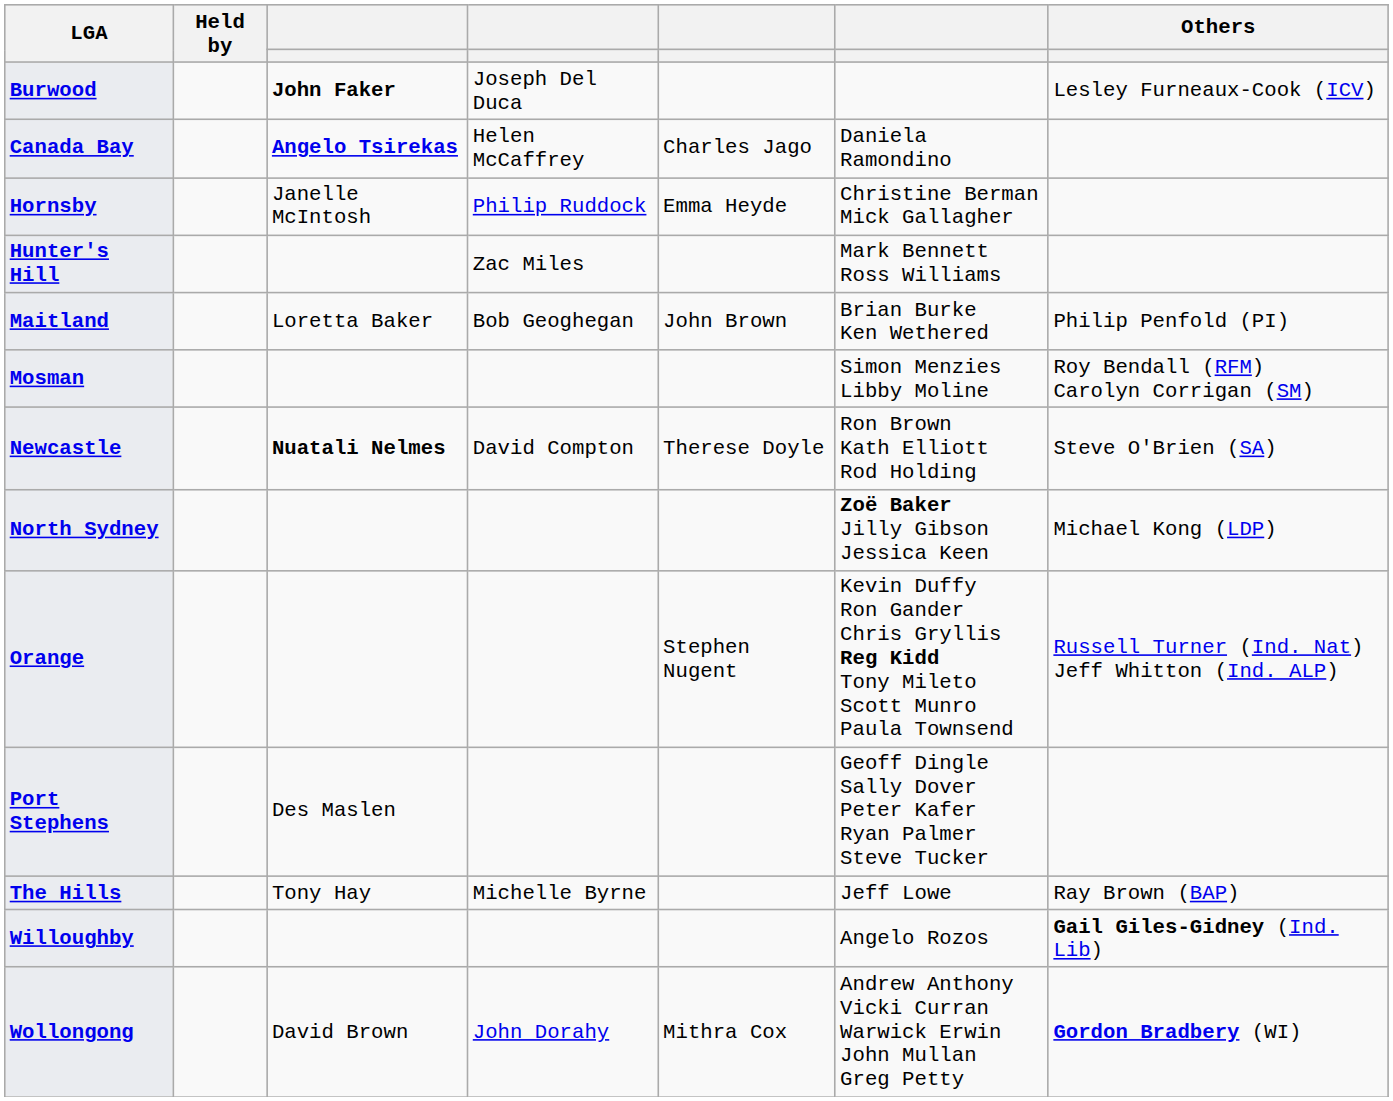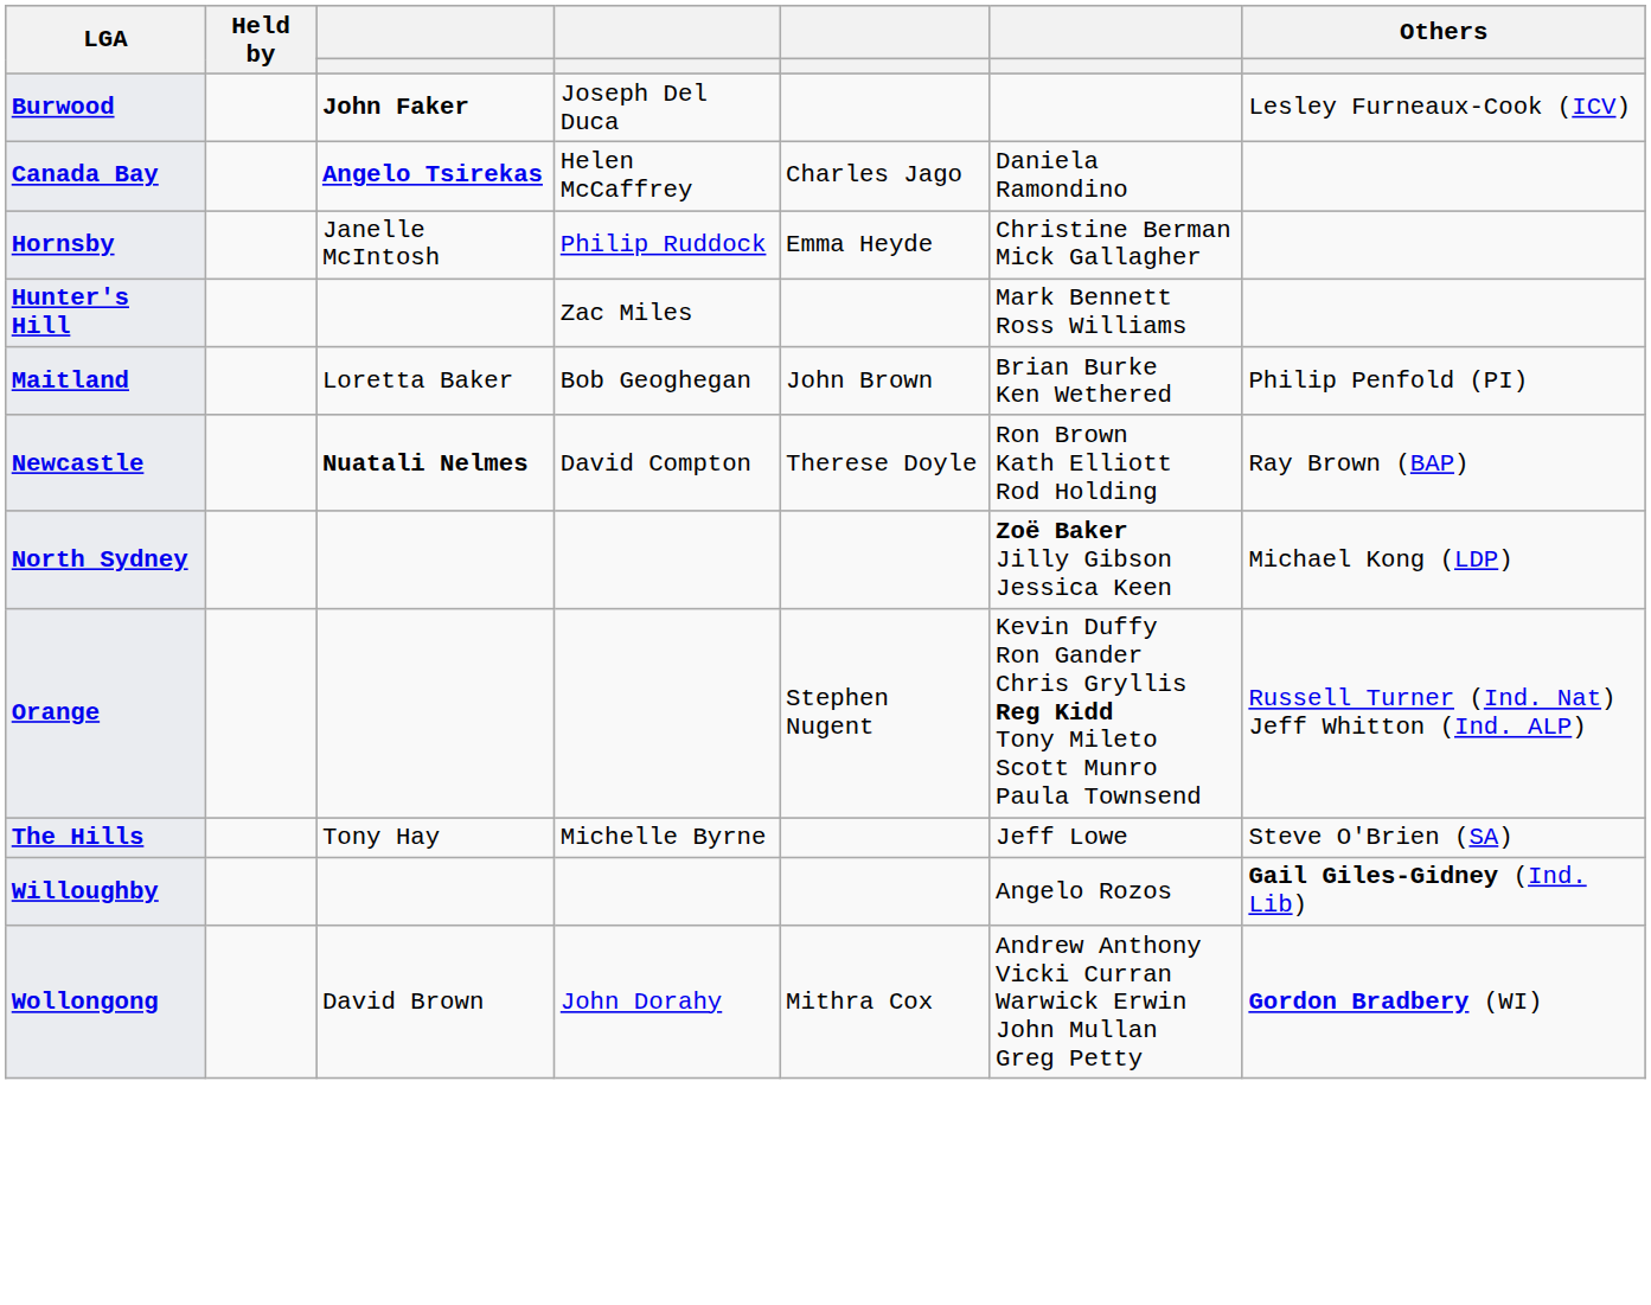- row: Mosman | Simon Menzies Libby Moline | Roy Bendall (RFM) Carolyn Corrigan (SM)
Newcastle | Others: Steve O'Brien (SA) -> Ray Brown (BAP)
- row: Port Stephens | Des Maslen | Geoff Dingle Sally Dover Peter Kafer Ryan Palmer Steve Tucker
The Hills | Others: Ray Brown (BAP) -> Steve O'Brien (SA)
